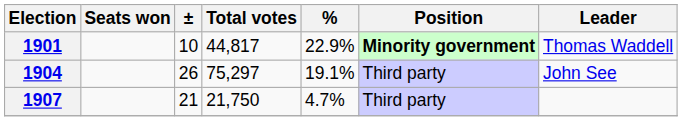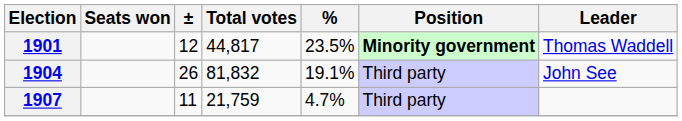1901 | ±: 10 -> 12
1901 | %: 22.9% -> 23.5%
1904 | Total votes: 75,297 -> 81,832
1907 | ±: 21 -> 11
1907 | Total votes: 21,750 -> 21,759
